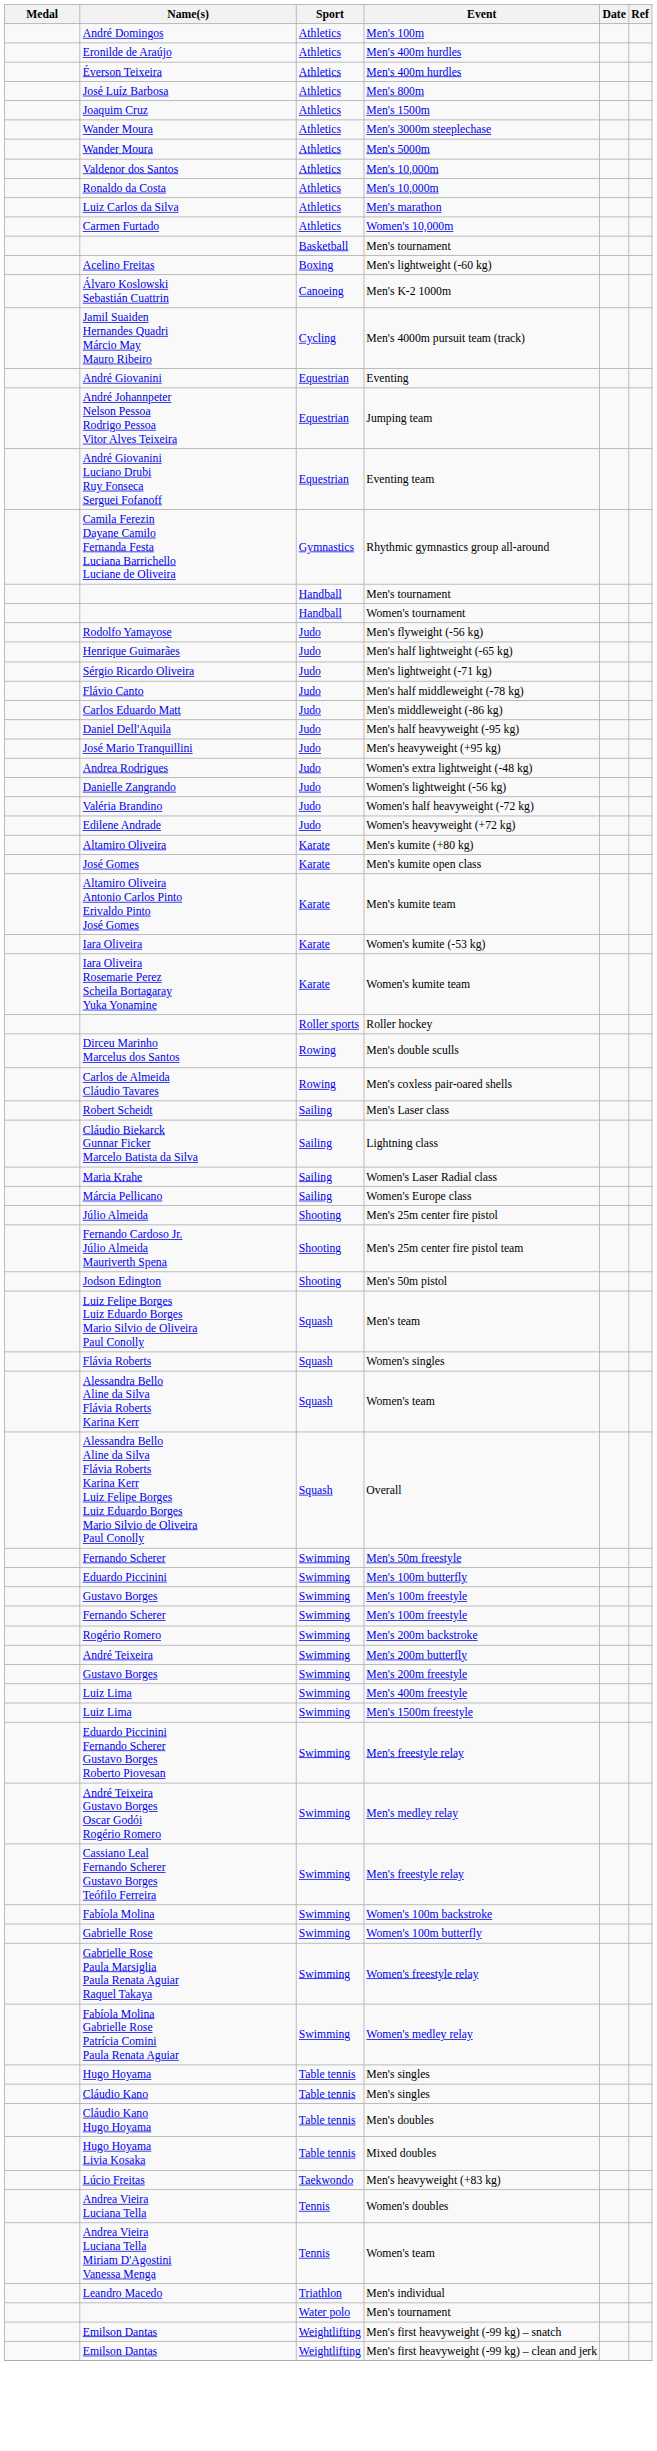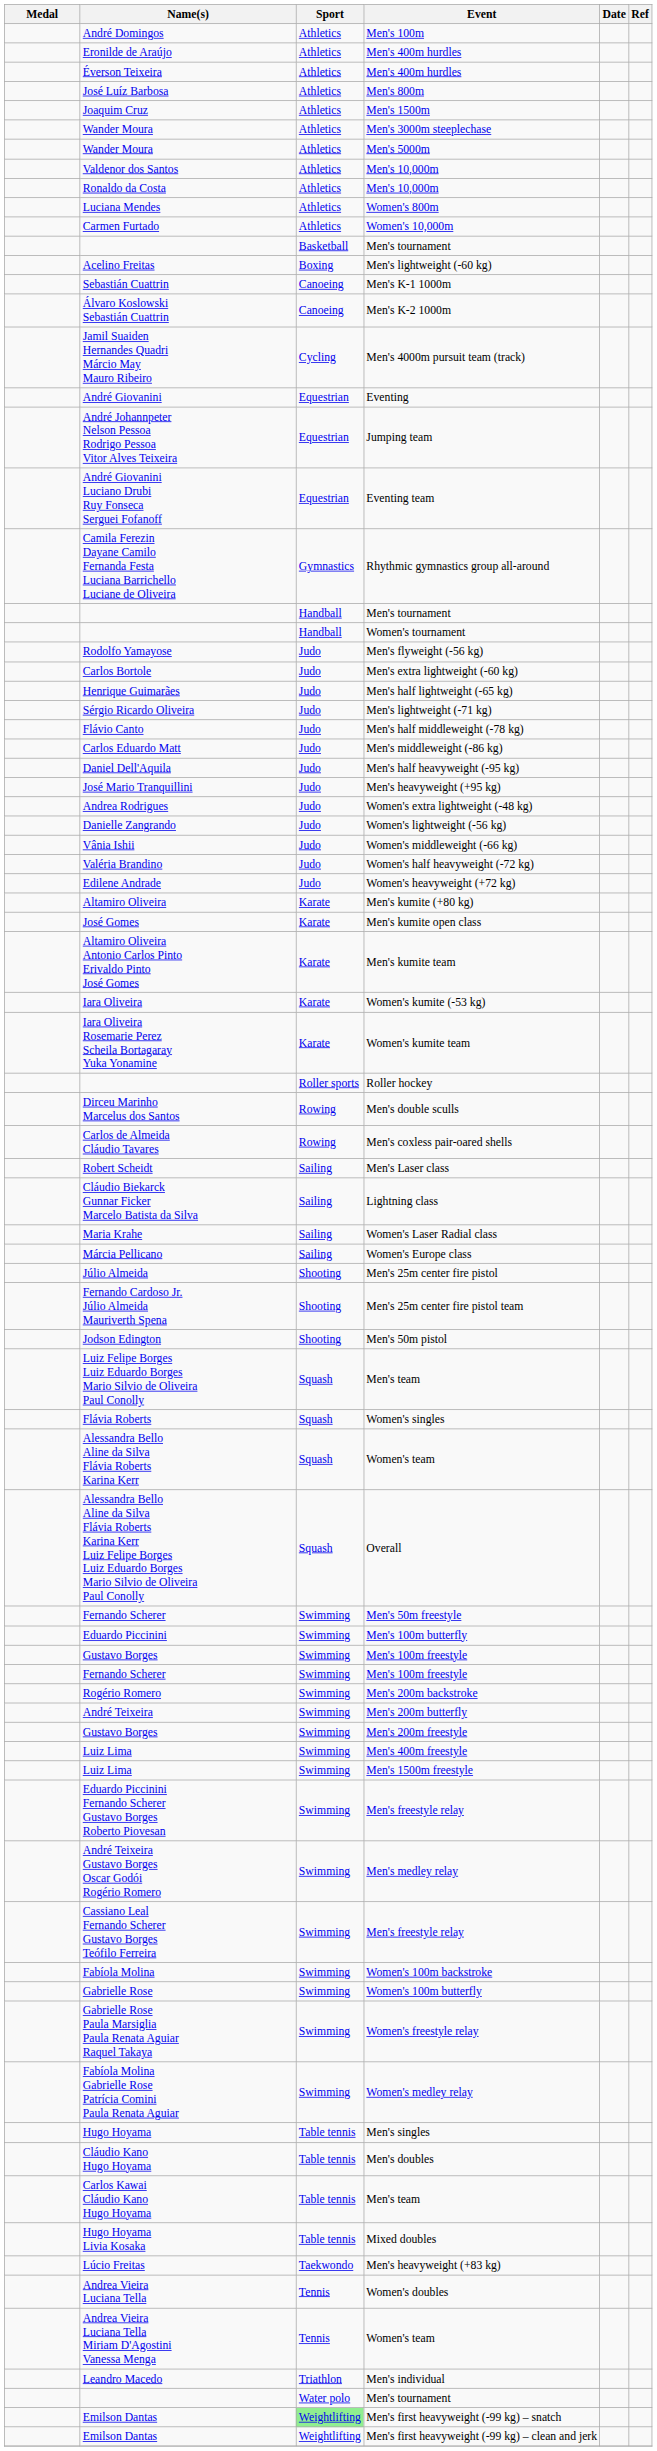- row: Luiz Carlos da Silva | Athletics | Men's marathon
+ row: Luciana Mendes | Athletics | Women's 800m
+ row: Sebastián Cuattrin | Canoeing | Men's K-1 1000m
+ row: Carlos Bortole | Judo | Men's extra lightweight (-60 kg)
+ row: Vânia Ishii | Judo | Women's middleweight (-66 kg)
- row: Cláudio Kano | Table tennis | Men's singles
+ row: Carlos Kawai Cláudio Kano Hugo Hoyama | Table tennis | Men's team
Emilson Dantas / Men's first heavyweight (-99 kg) – snatch | Sport: no background -> lightgreen background
